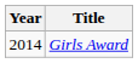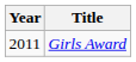Girls Award | Year: 2014 -> 2011
